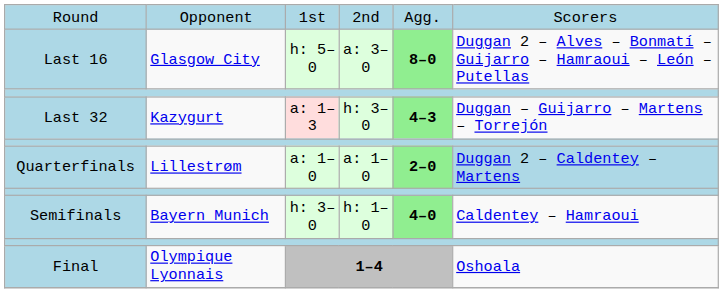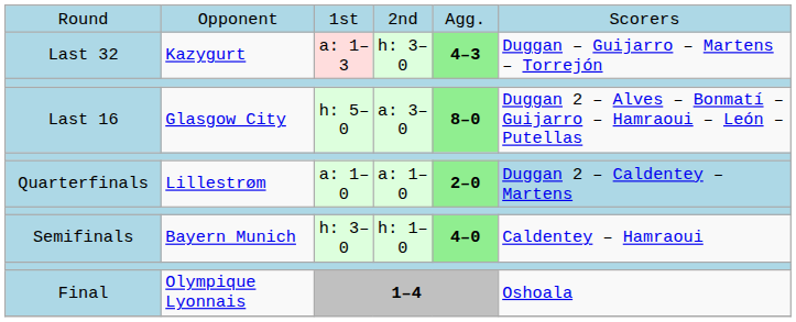rows swapped: Last 32 <-> Last 16
